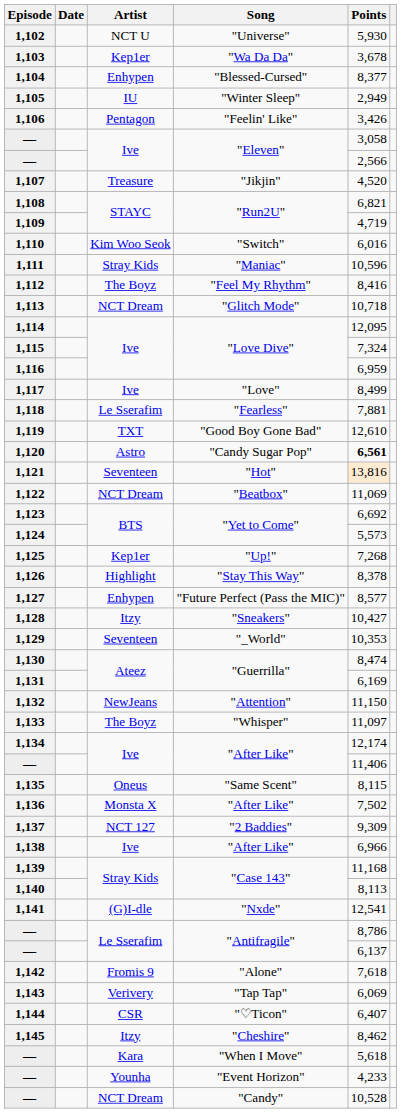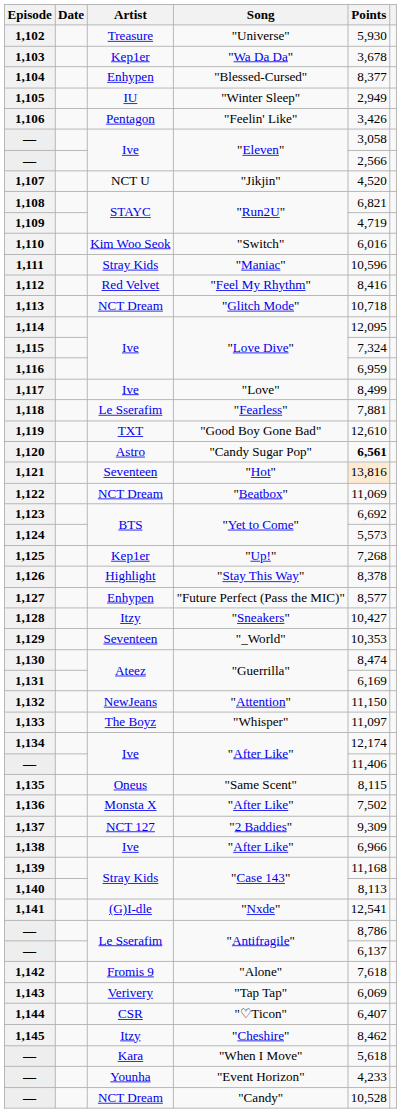1,102 | Artist: NCT U -> Treasure
1,107 | Artist: Treasure -> NCT U
1,112 | Artist: The Boyz -> Red Velvet
